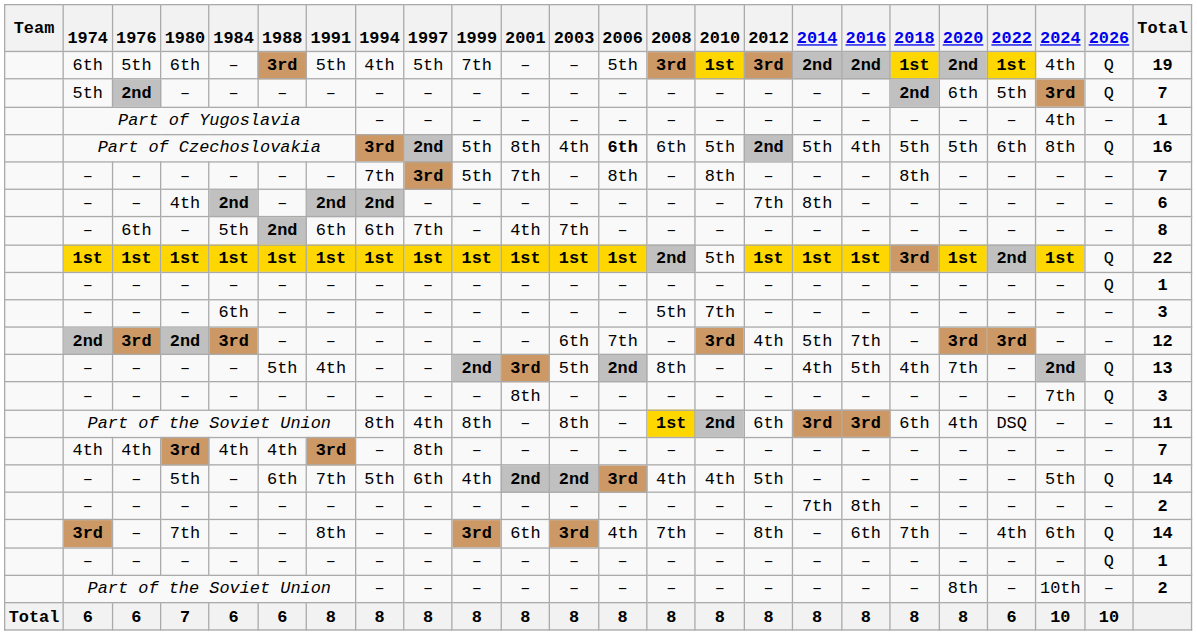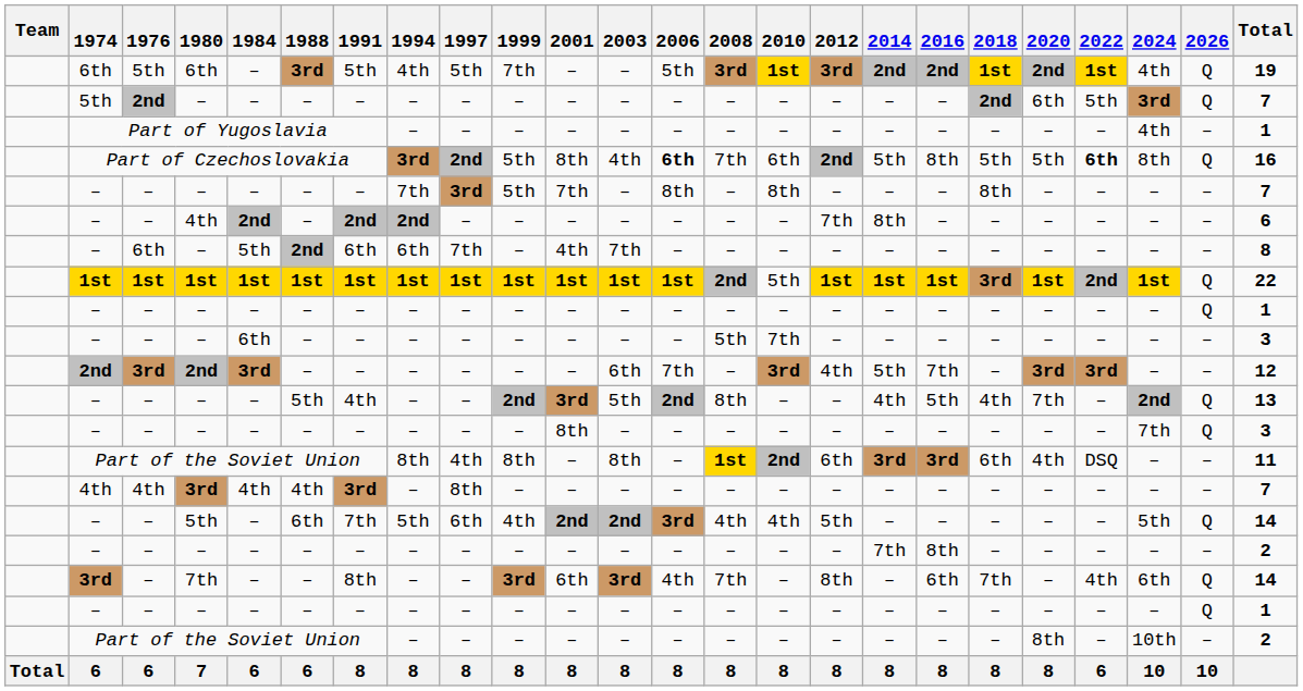Part of Czechoslovakia | 2008: 6th -> 7th
Part of Czechoslovakia | 2010: 5th -> 6th
Part of Czechoslovakia | 2016: 4th -> 8th
Part of Czechoslovakia | 2022: normal -> bold
